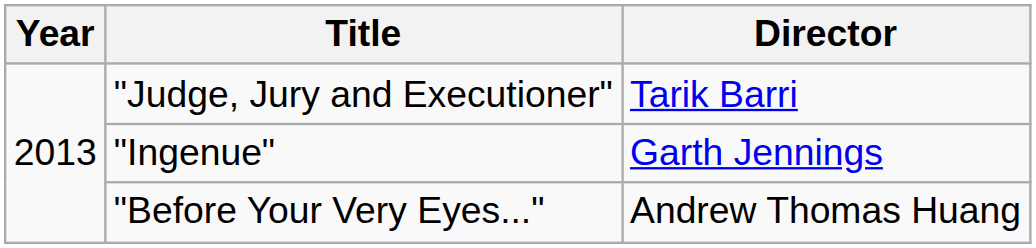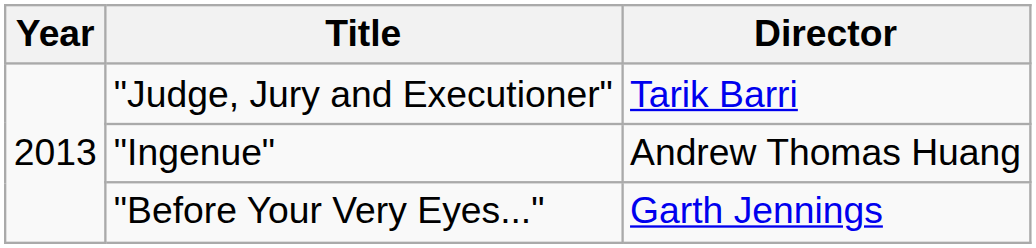"Ingenue" | Director: Garth Jennings -> Andrew Thomas Huang
"Before Your Very Eyes..." | Director: Andrew Thomas Huang -> Garth Jennings
